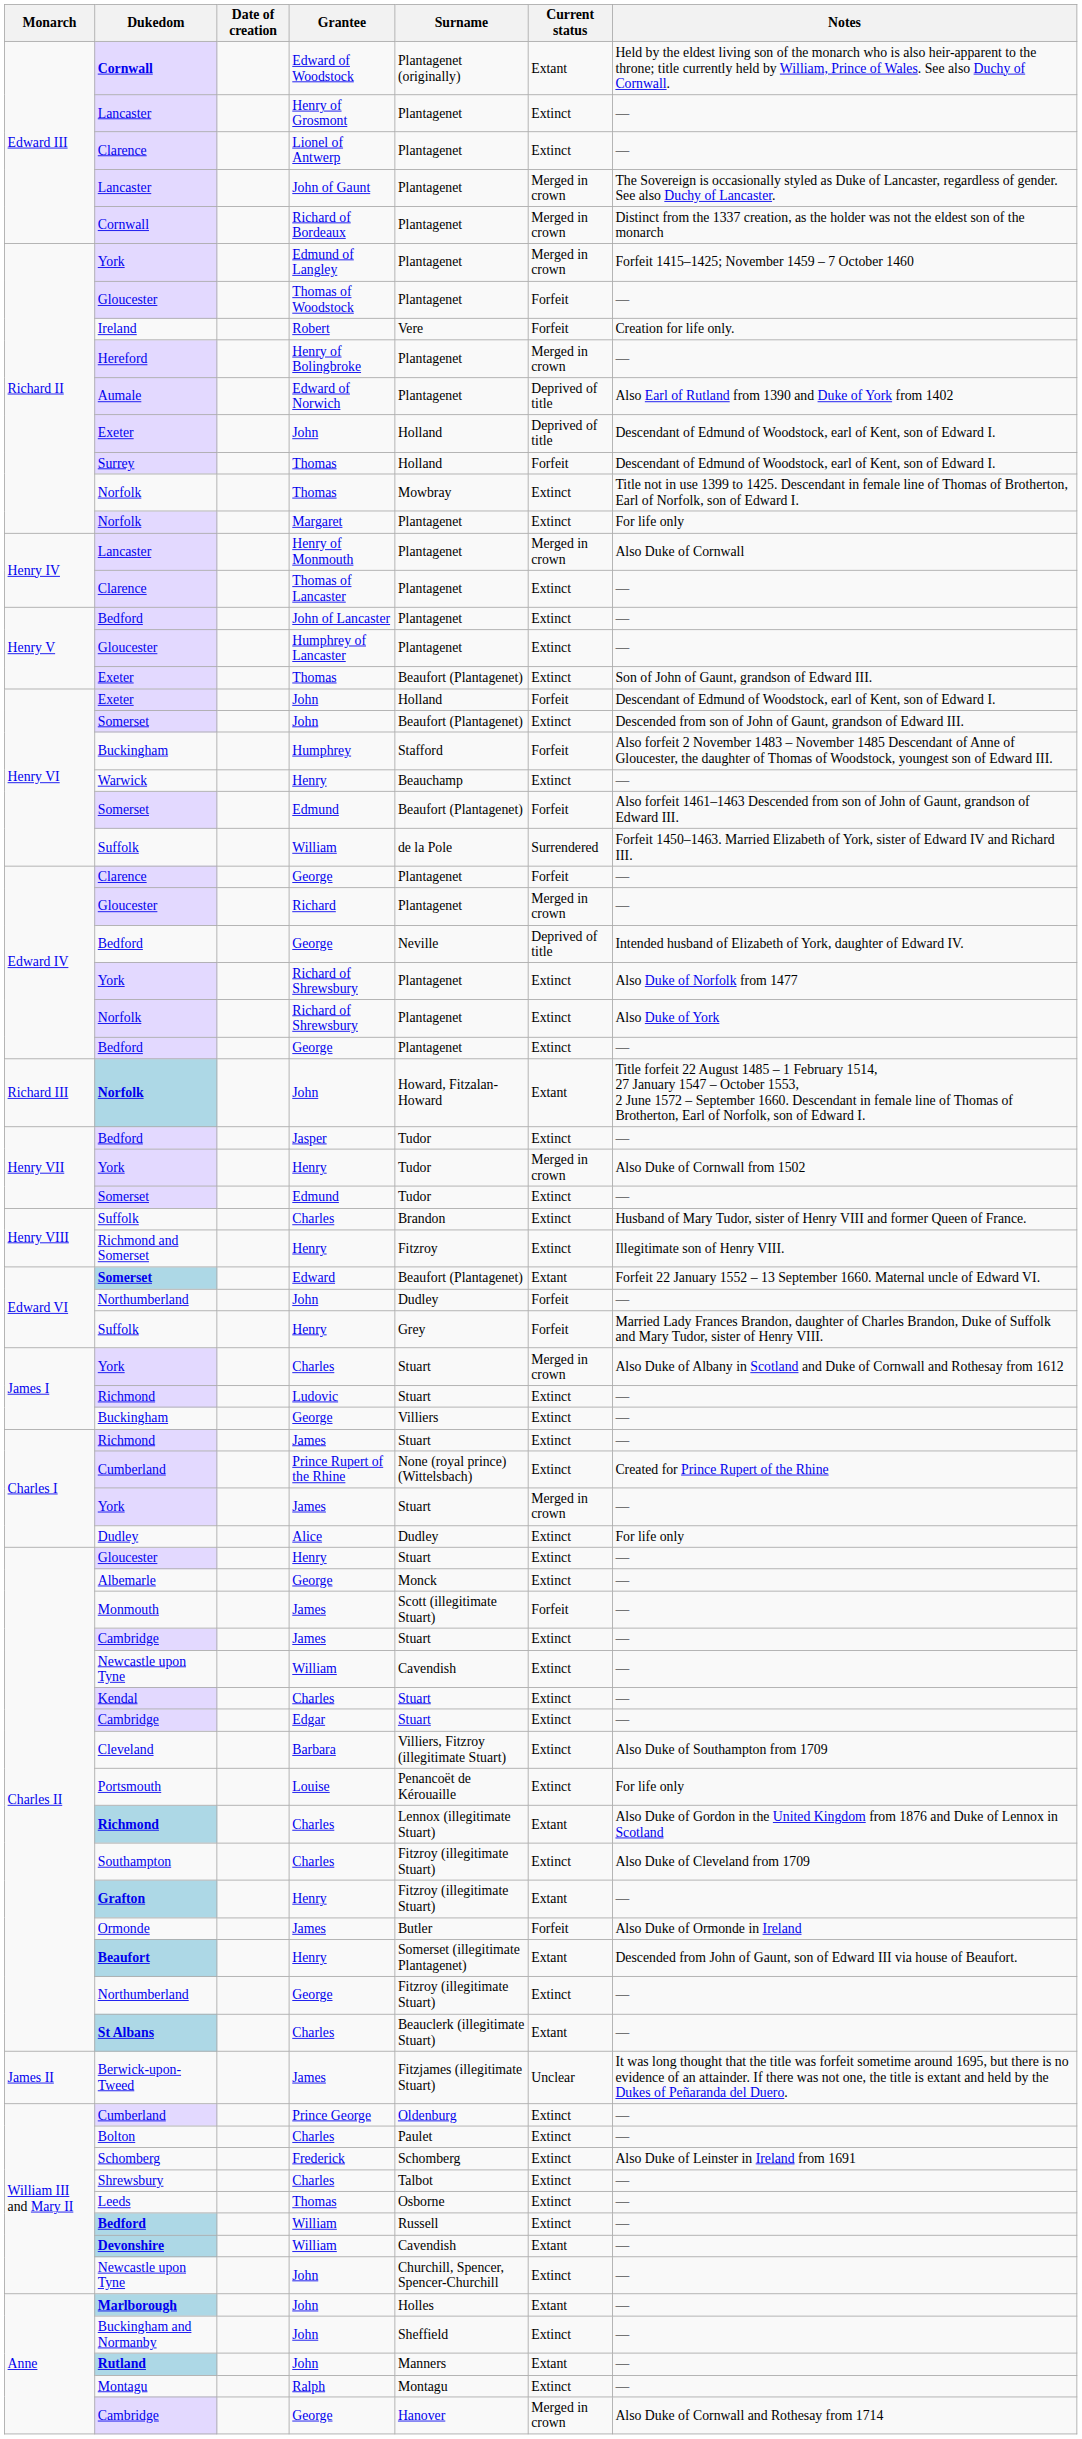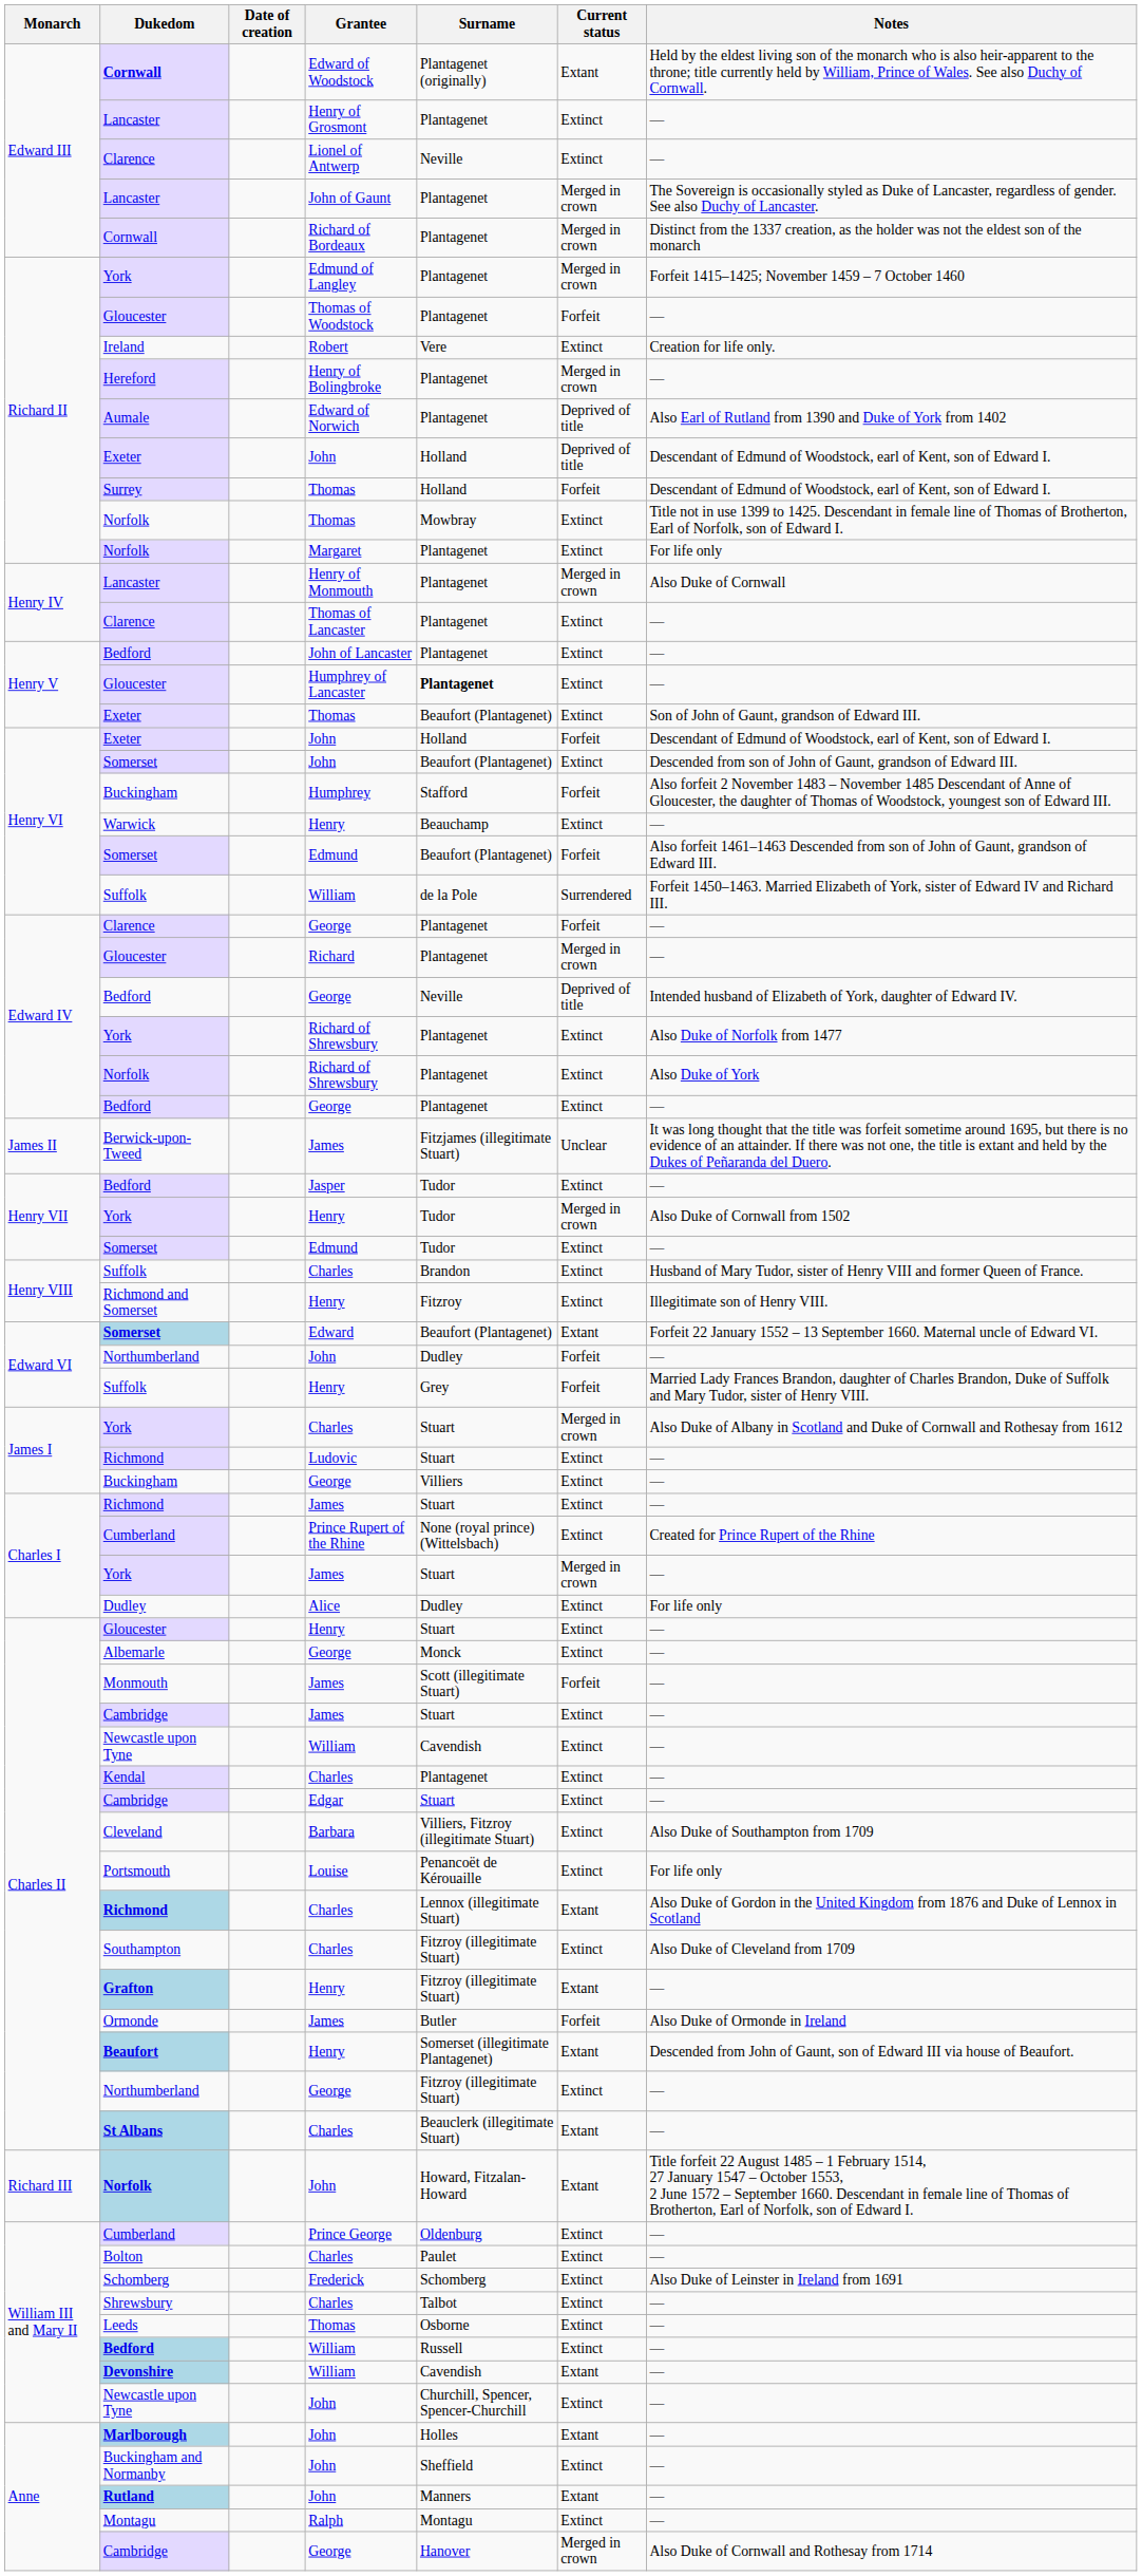Clarence / Lionel of Antwerp | Surname: Plantagenet -> Neville
Ireland | Current status: Forfeit -> Extinct
Gloucester / Humphrey of Lancaster | Surname: normal -> bold
rows swapped: Norfolk / John <-> Berwick-upon-Tweed
Kendal | Surname: Stuart -> Plantagenet
